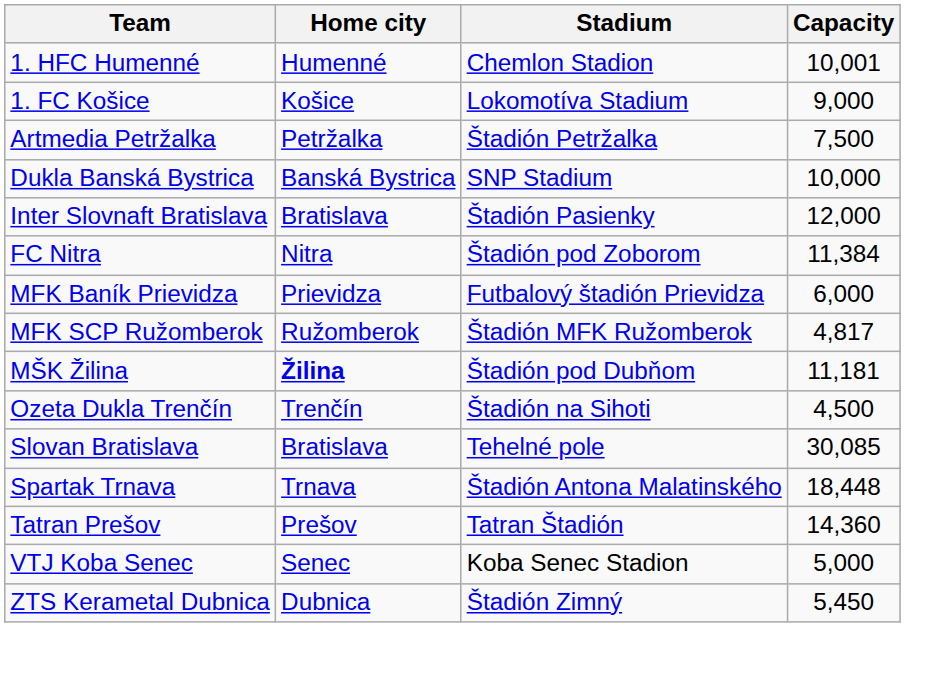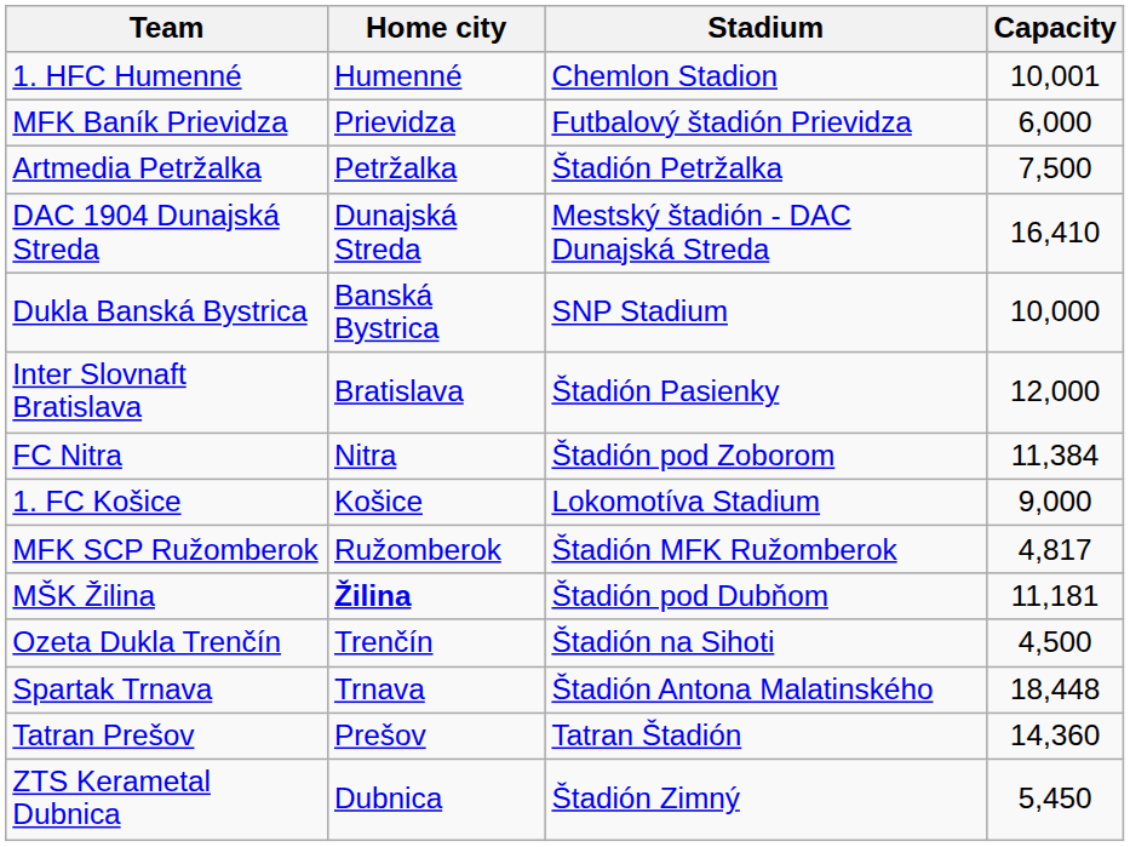rows swapped: 1. FC Košice <-> MFK Baník Prievidza
+ row: DAC 1904 Dunajská Streda | Dunajská Streda | Mestský štadión - DAC Dunajská Streda | 16,410
- row: Slovan Bratislava | Bratislava | Tehelné pole | 30,085
- row: VTJ Koba Senec | Senec | Koba Senec Stadion | 5,000
